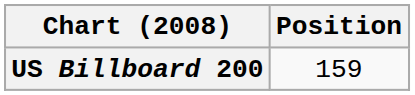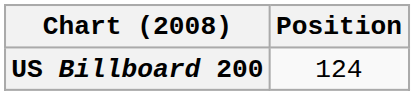US Billboard 200 | Position: 159 -> 124
